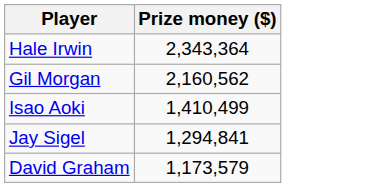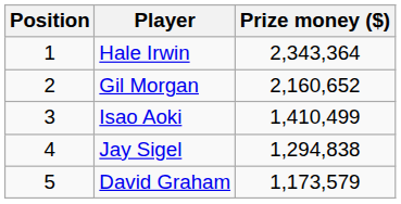+ column: Position | 1 | 2 | 3 | 4 | 5
Gil Morgan | Prize money ($): 2,160,562 -> 2,160,652
Jay Sigel | Prize money ($): 1,294,841 -> 1,294,838
